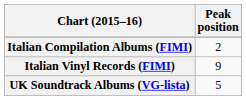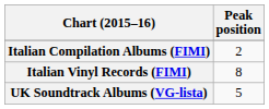Italian Vinyl Records (FIMI) | Peak position: 9 -> 8
